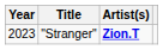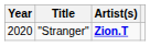"Stranger" | Year: 2023 -> 2020
